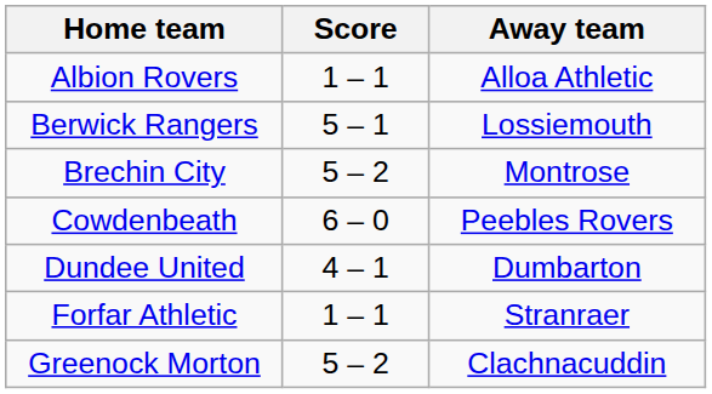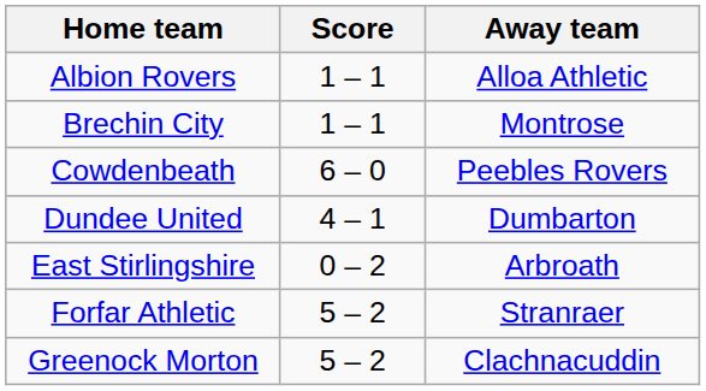- row: Berwick Rangers | 5 – 1 | Lossiemouth
Brechin City | Score: 5 – 2 -> 1 – 1
+ row: East Stirlingshire | 0 – 2 | Arbroath
Forfar Athletic | Score: 1 – 1 -> 5 – 2
